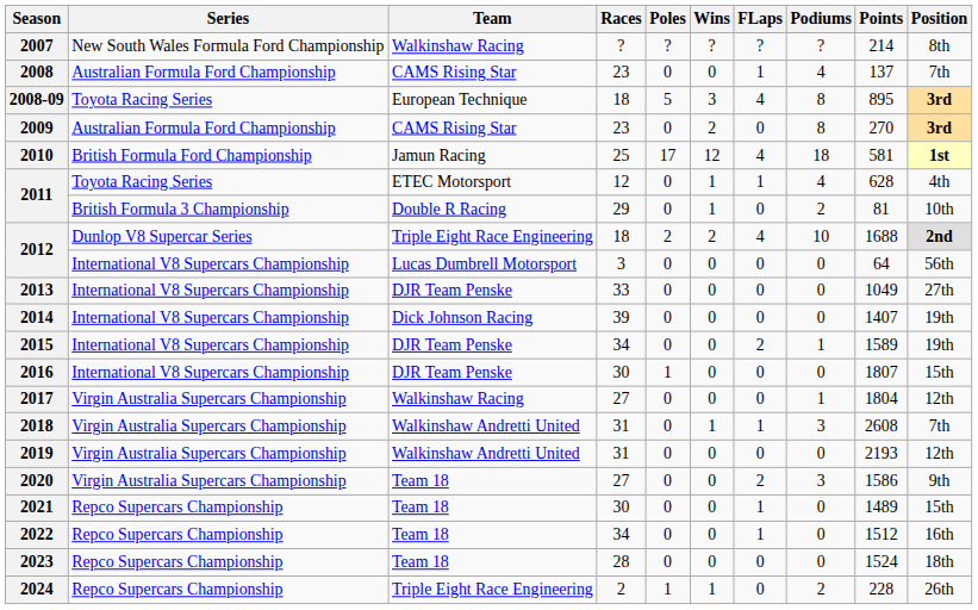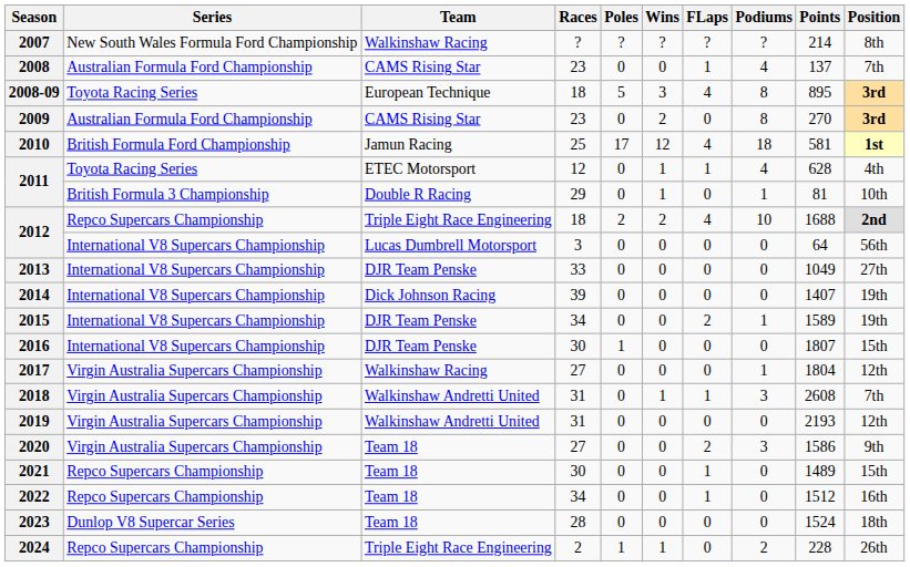2011 / 29 | Podiums: 2 -> 1
2012 / 18 | Series: Dunlop V8 Supercar Series -> Repco Supercars Championship
2023 | Series: Repco Supercars Championship -> Dunlop V8 Supercar Series
